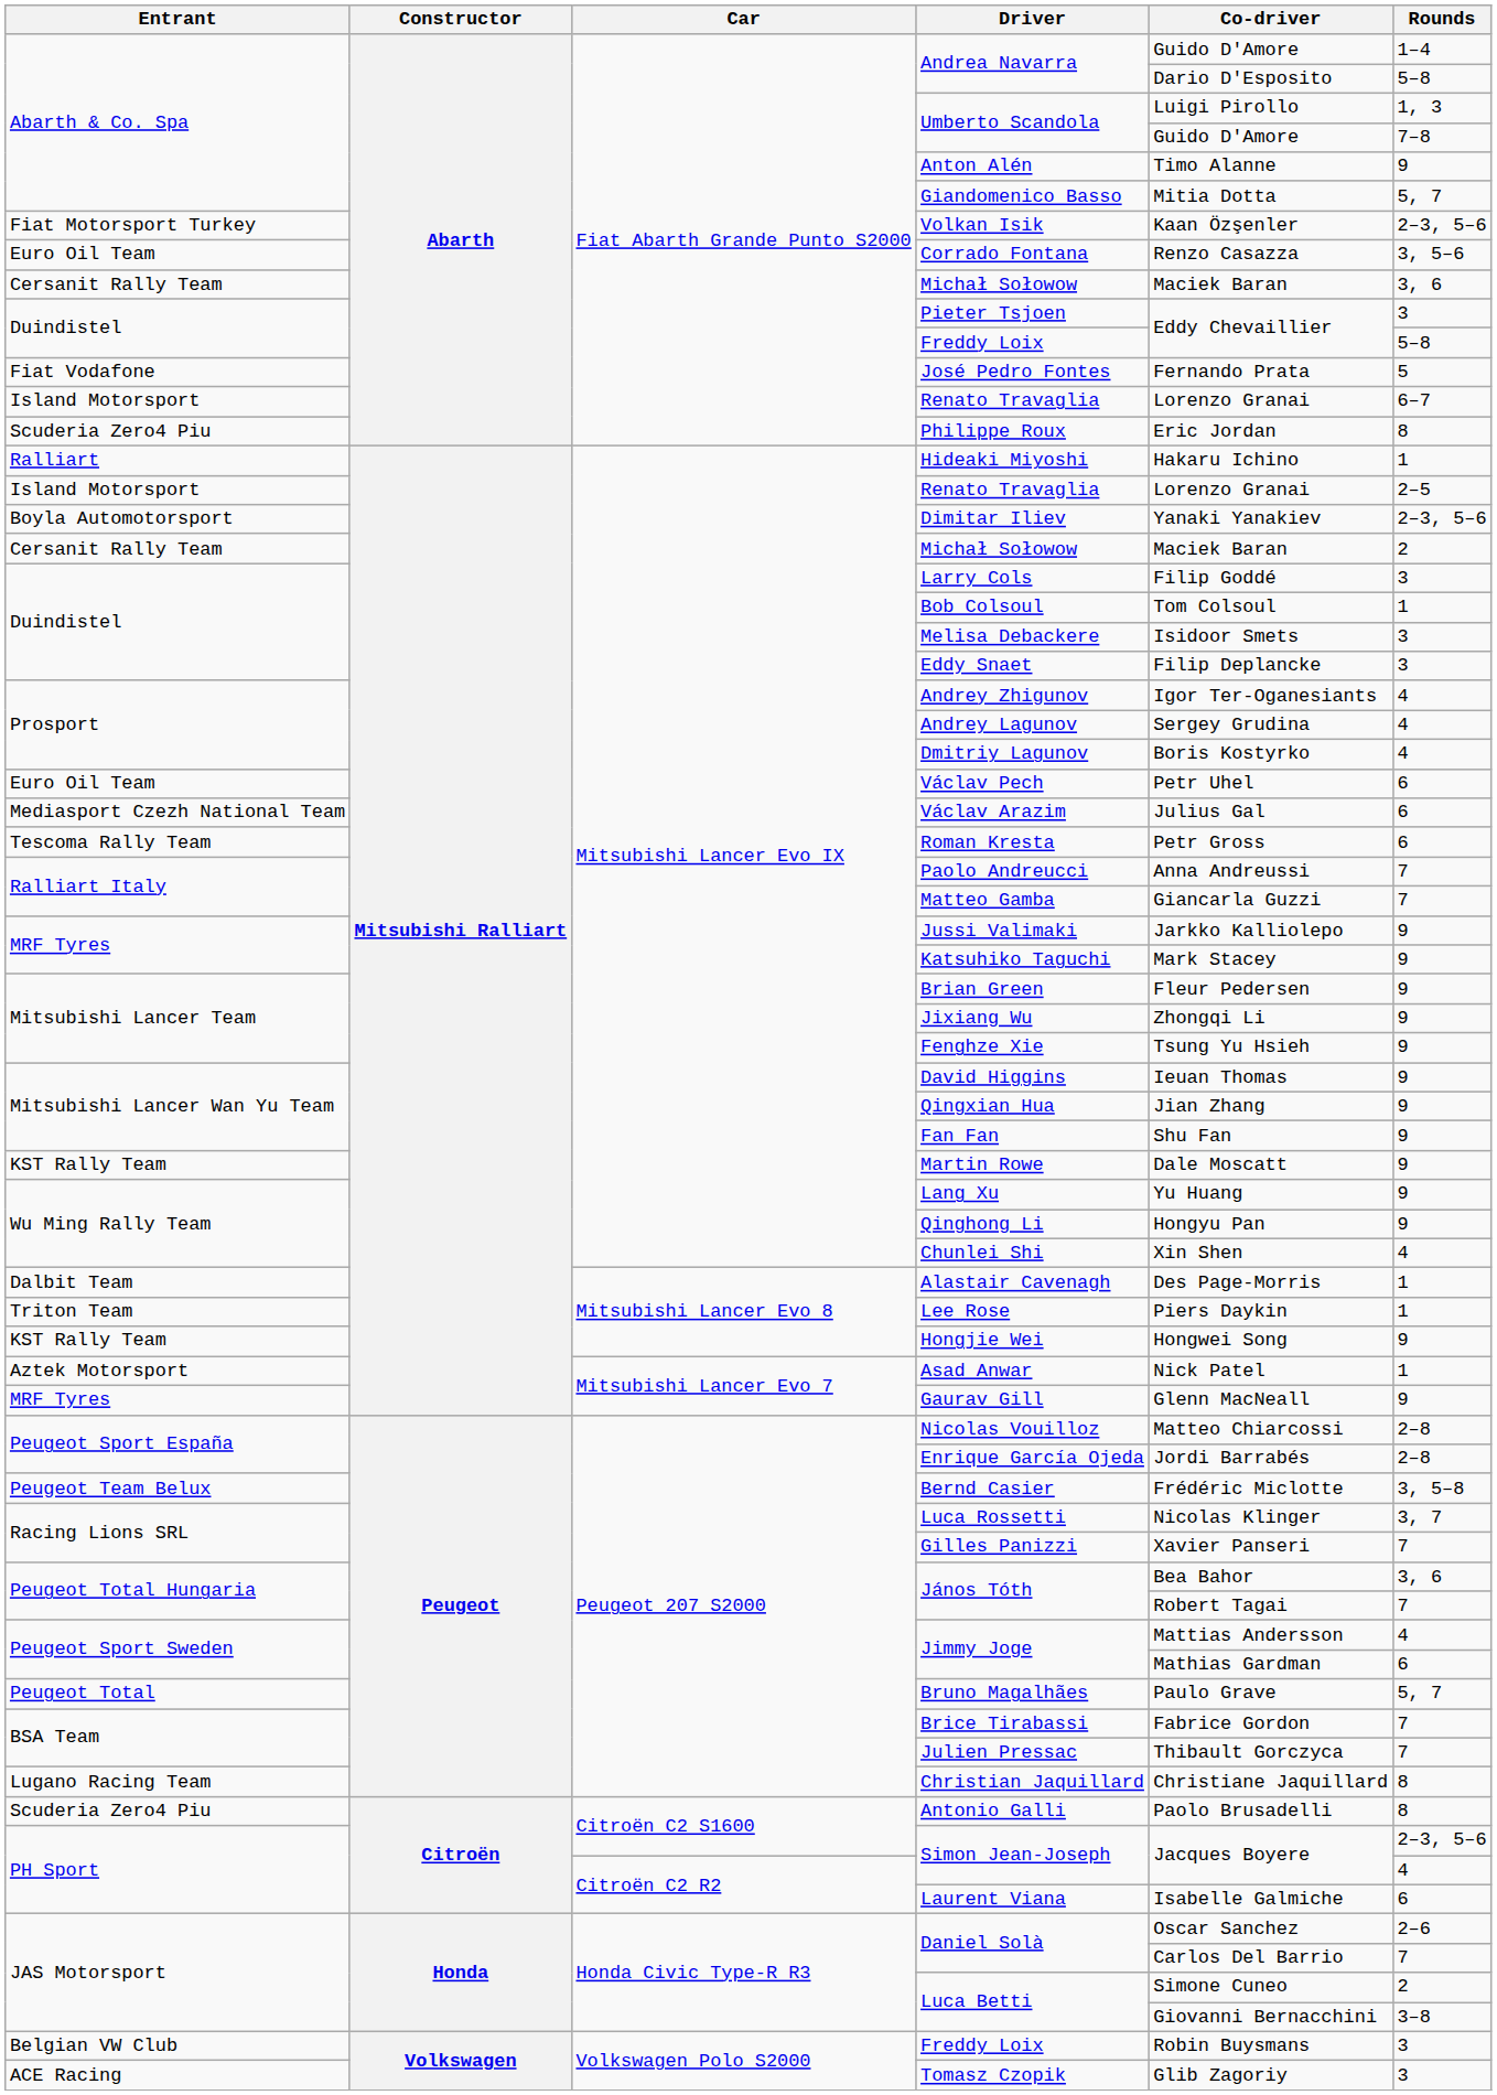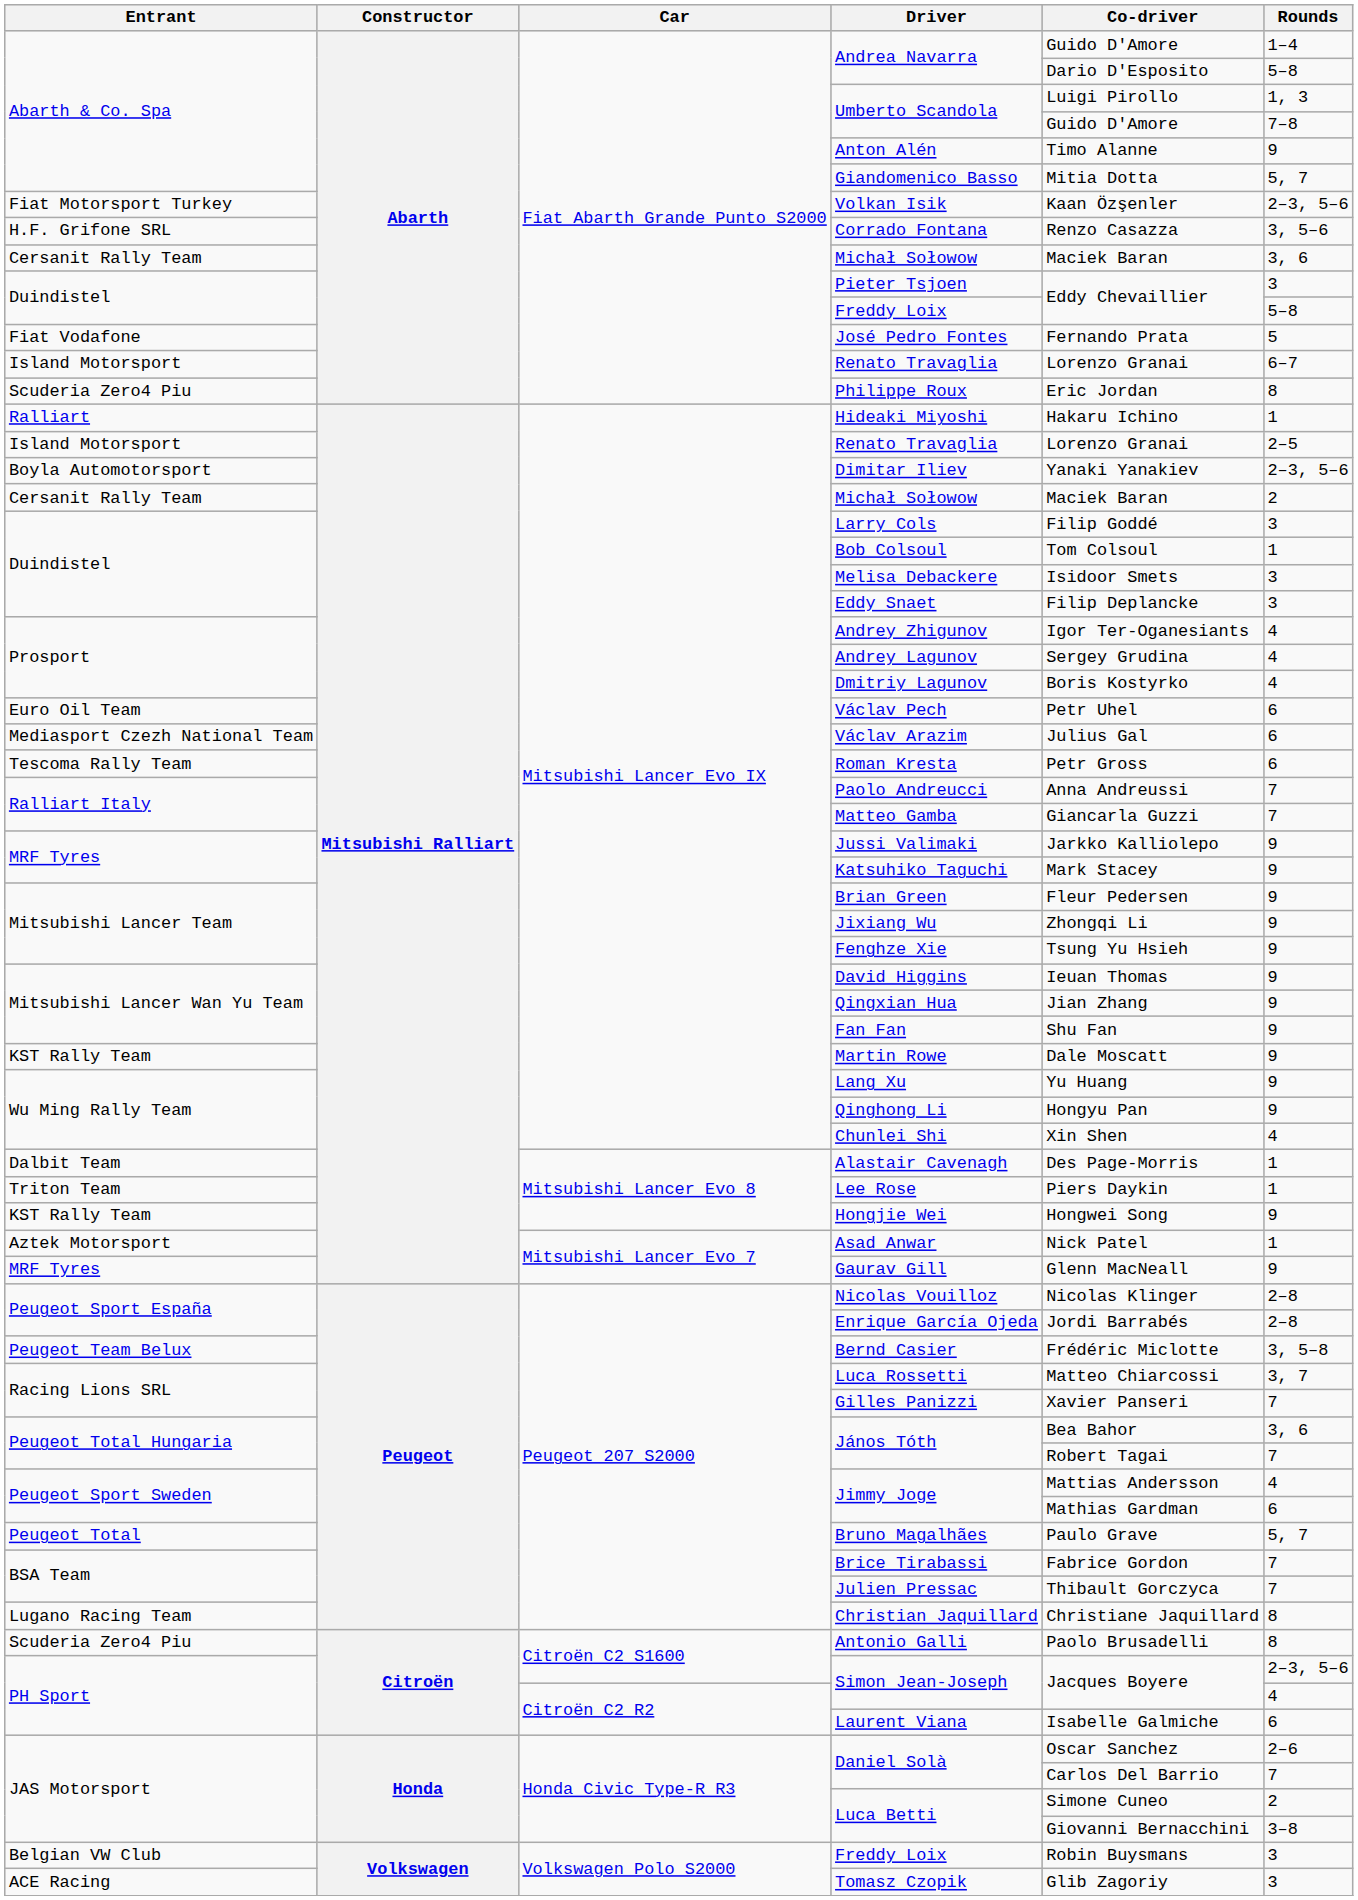Corrado Fontana | Entrant: Euro Oil Team -> H.F. Grifone SRL
Nicolas Vouilloz | Co-driver: Matteo Chiarcossi -> Nicolas Klinger
Luca Rossetti | Co-driver: Nicolas Klinger -> Matteo Chiarcossi
